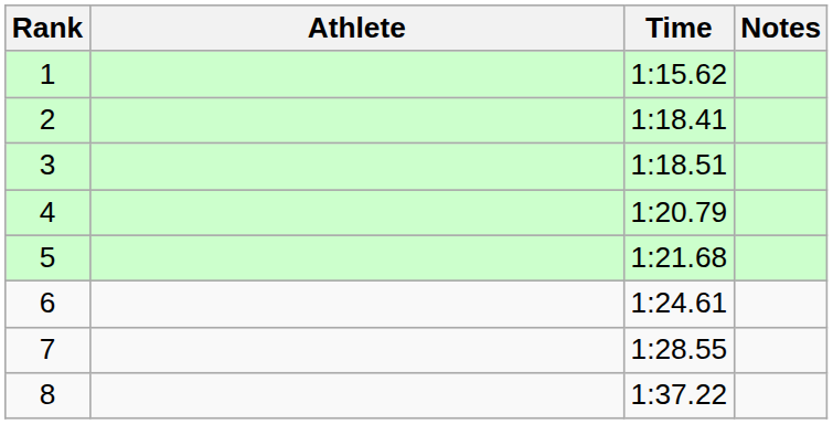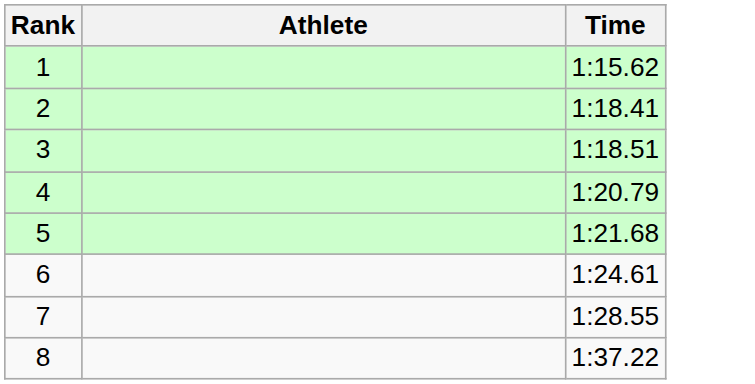- column: Notes
